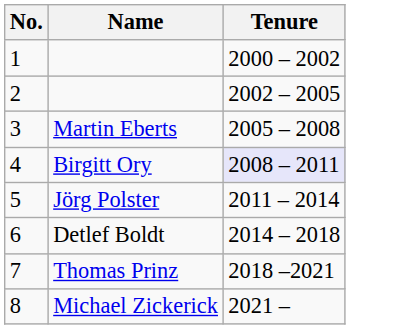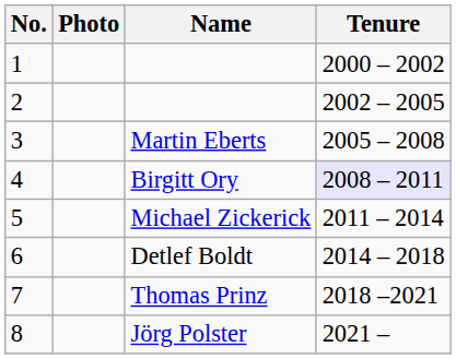+ column: Photo
5 | Name: Jörg Polster -> Michael Zickerick
8 | Name: Michael Zickerick -> Jörg Polster
